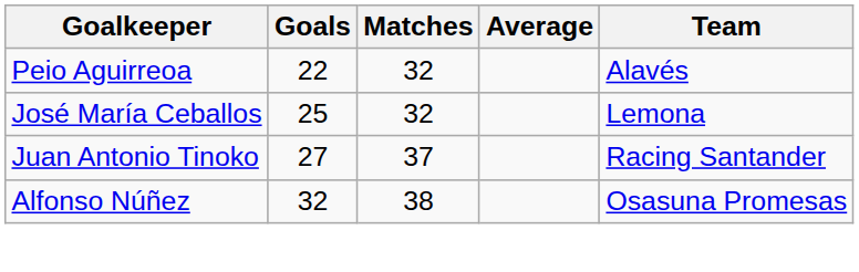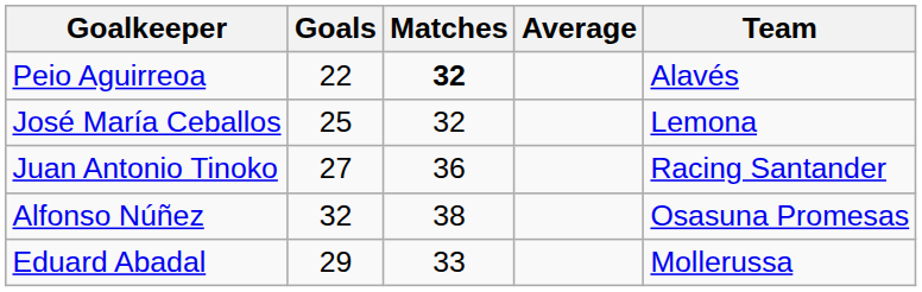Peio Aguirreoa | Matches: normal -> bold
Juan Antonio Tinoko | Matches: 37 -> 36
+ row: Eduard Abadal | 29 | 33 | Mollerussa
